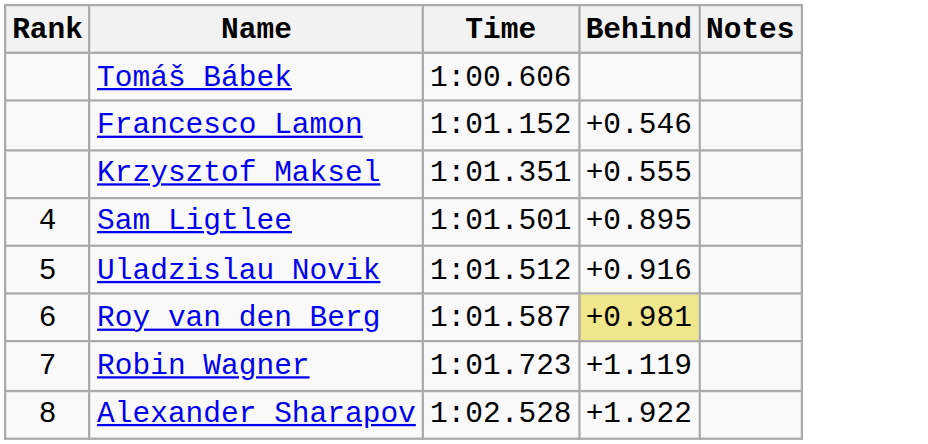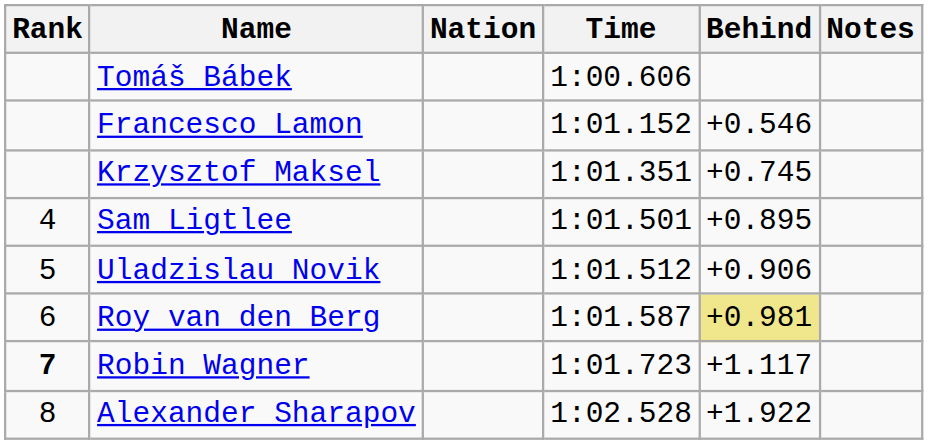+ column: Nation
Krzysztof Maksel | Behind: +0.555 -> +0.745
Uladzislau Novik | Behind: +0.916 -> +0.906
Robin Wagner | Rank: normal -> bold
Robin Wagner | Behind: +1.119 -> +1.117
